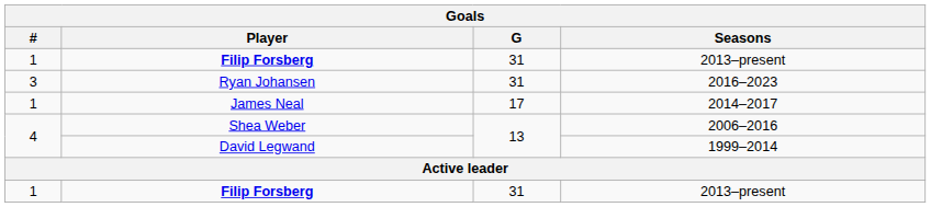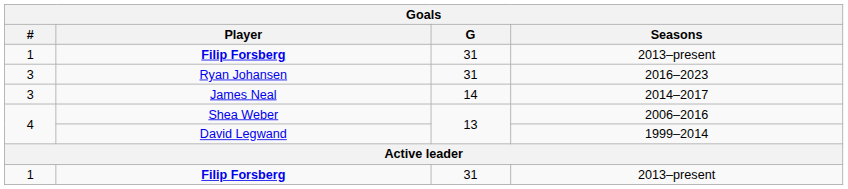James Neal | #: 1 -> 3
James Neal | G: 17 -> 14
